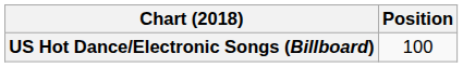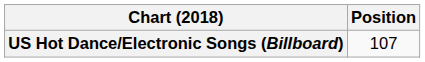US Hot Dance/Electronic Songs (Billboard) | Position: 100 -> 107
